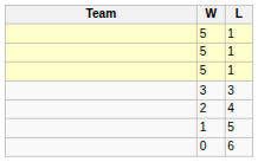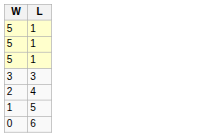- column: Team
